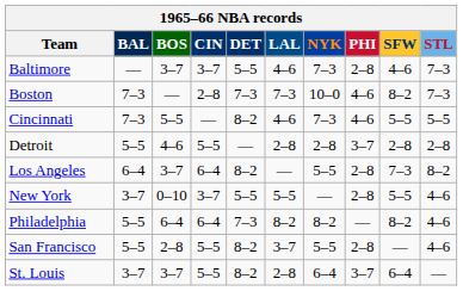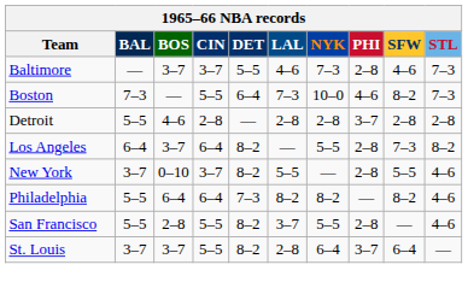Boston | CIN: 2–8 -> 5–5
Boston | DET: 7–3 -> 6–4
- row: Cincinnati | 7–3 | 5–5 | — | 8–2 | 4–6 | 7–3 | 4–6 | 5–5 | 5–5
Detroit | CIN: 5–5 -> 2–8
New York | DET: 5–5 -> 8–2
